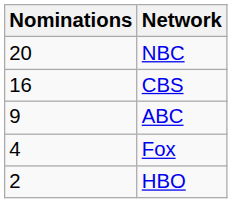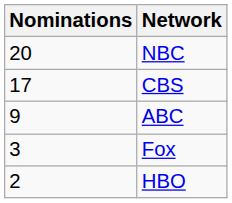CBS | Nominations: 16 -> 17
Fox | Nominations: 4 -> 3
